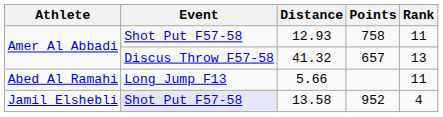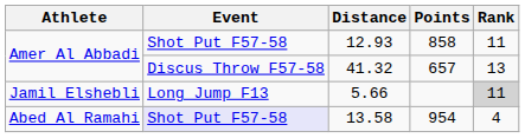12.93 | Points: 758 -> 858
5.66 | Athlete: Abed Al Ramahi -> Jamil Elshebli
5.66 | Rank: no background -> lightgrey background
13.58 | Athlete: Jamil Elshebli -> Abed Al Ramahi
13.58 | Points: 952 -> 954
